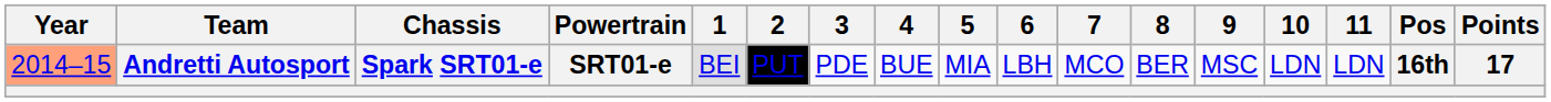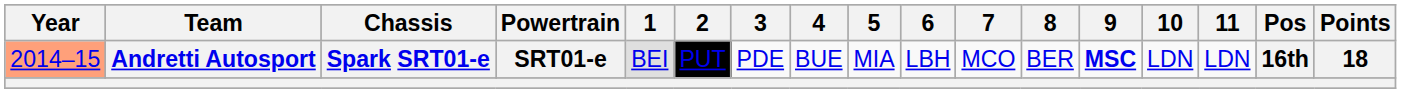Andretti Autosport | 9: normal -> bold
Andretti Autosport | Points: 17 -> 18
